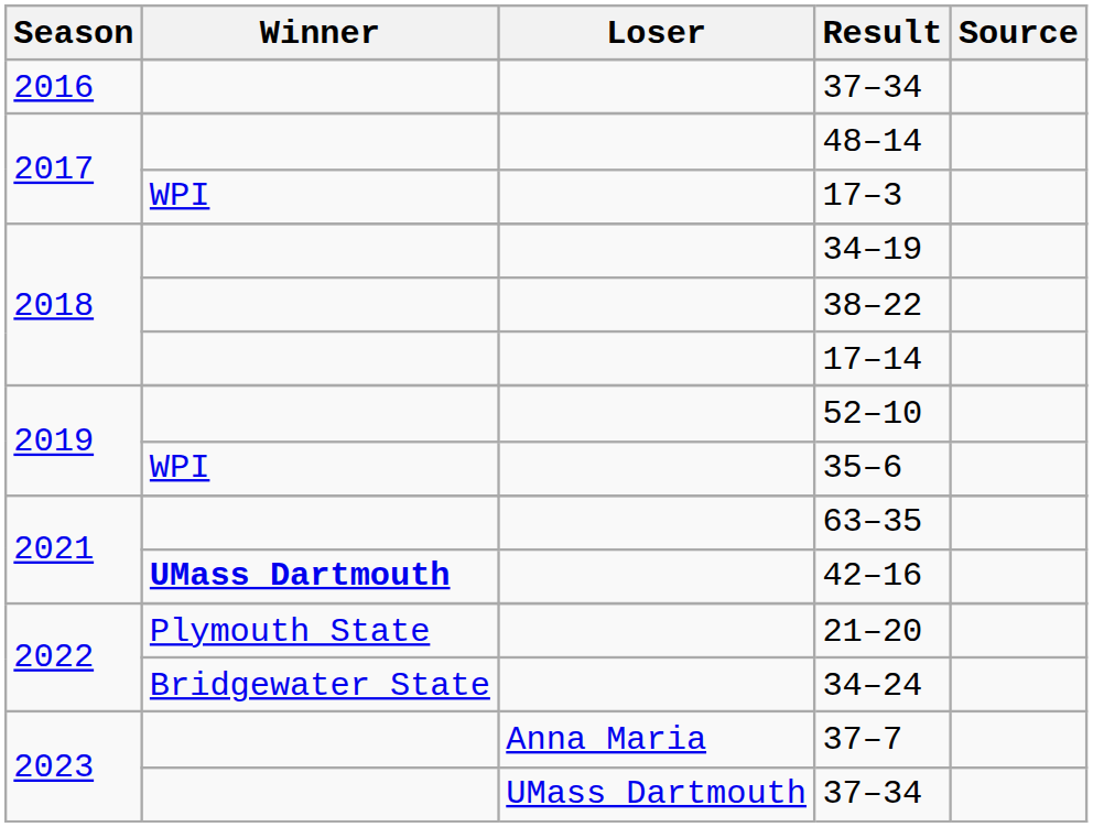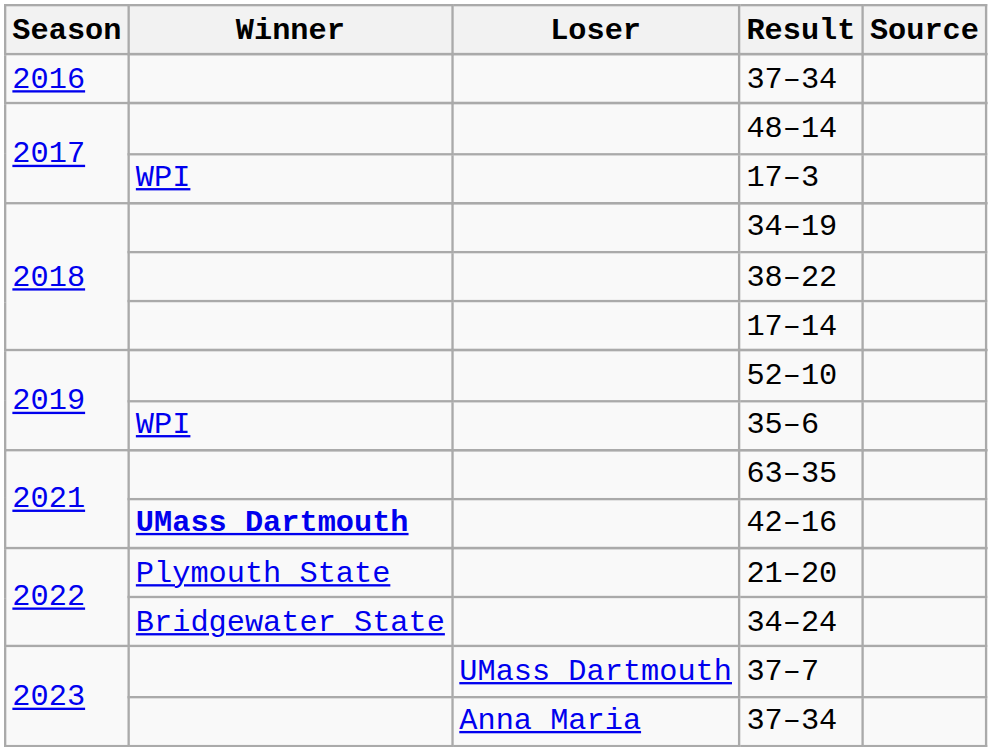37–7 | Loser: Anna Maria -> UMass Dartmouth
2023 / 37–34 | Loser: UMass Dartmouth -> Anna Maria
